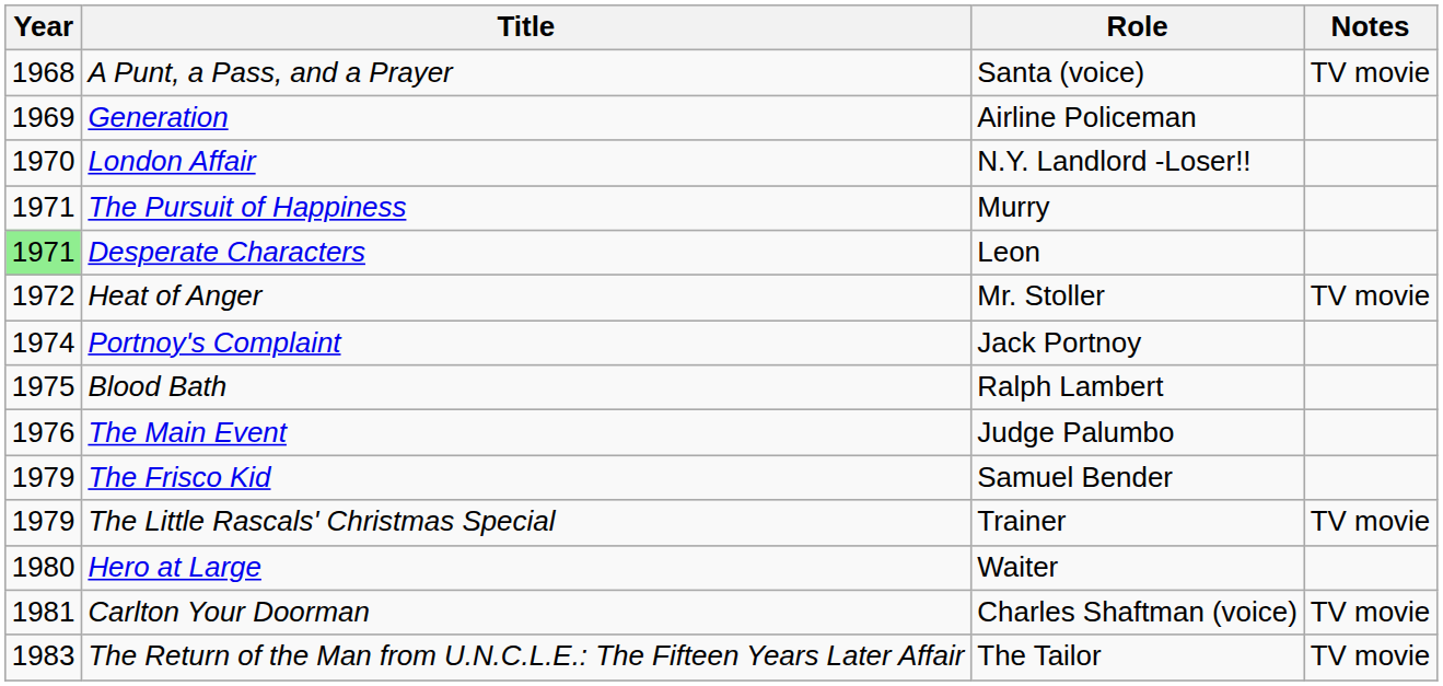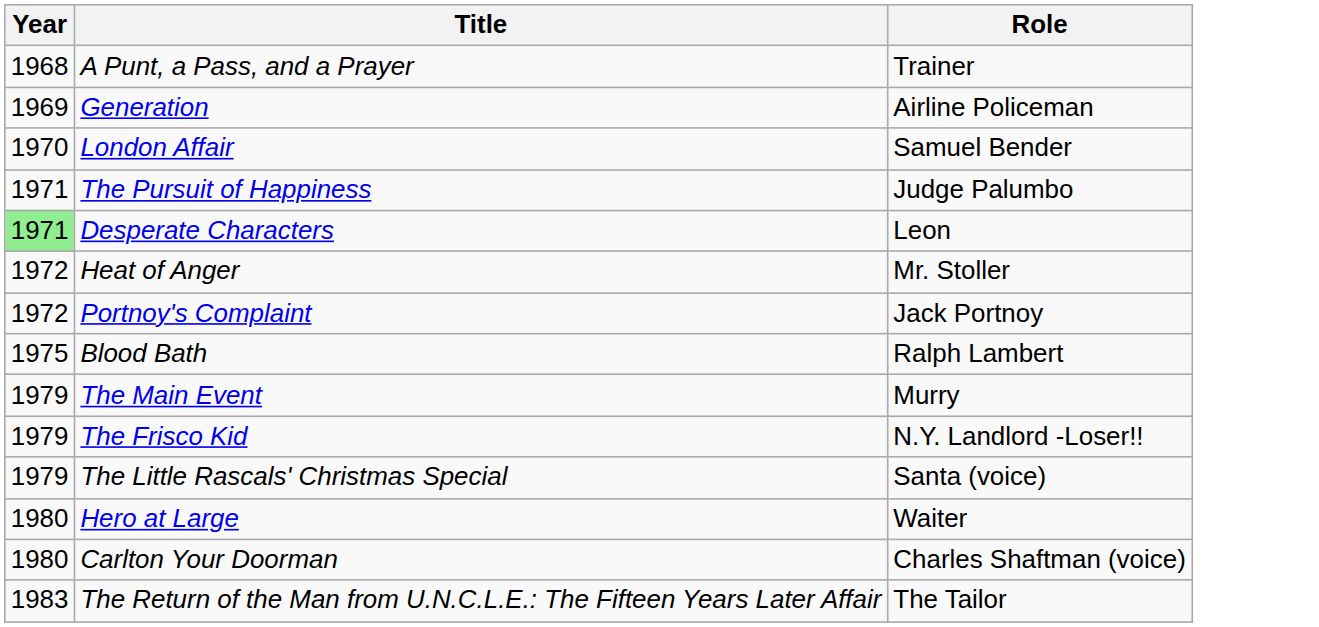- column: Notes | TV movie | TV movie | TV movie | TV movie | TV movie
A Punt, a Pass, and a Prayer | Role: Santa (voice) -> Trainer
London Affair | Role: N.Y. Landlord -Loser!! -> Samuel Bender
The Pursuit of Happiness | Role: Murry -> Judge Palumbo
Portnoy's Complaint | Year: 1974 -> 1972
The Main Event | Year: 1976 -> 1979
The Main Event | Role: Judge Palumbo -> Murry
The Frisco Kid | Role: Samuel Bender -> N.Y. Landlord -Loser!!
The Little Rascals' Christmas Special | Role: Trainer -> Santa (voice)
Carlton Your Doorman | Year: 1981 -> 1980
